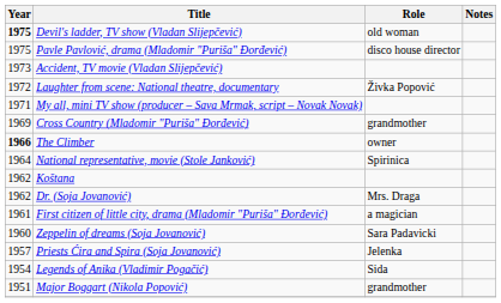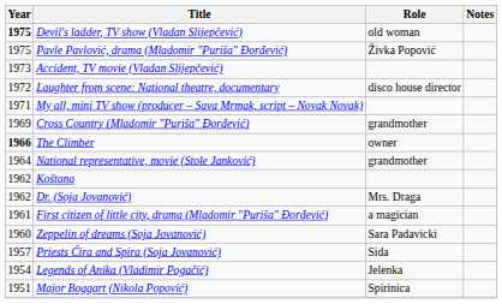Pavle Pavlović, drama (Mladomir "Puriša" Đorđević) | Role: disco house director -> Živka Popović
Laughter from scene: National theatre, documentary | Role: Živka Popović -> disco house director
National representative, movie (Stole Janković) | Role: Spirinica -> grandmother
Priests Ćira and Spira (Soja Jovanović) | Role: Jelenka -> Sida
Legends of Anika (Vladimir Pogačić) | Role: Sida -> Jelenka
Major Boggart (Nikola Popović) | Role: grandmother -> Spirinica
